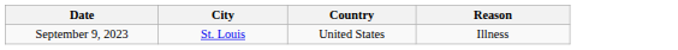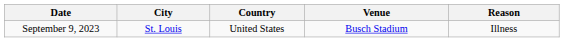+ column: Venue | Busch Stadium
